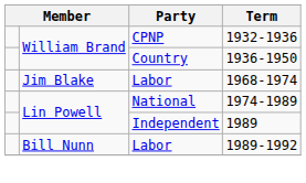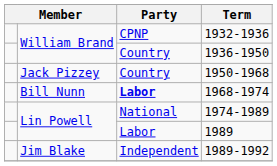+ row: Jack Pizzey | Country | 1950-1968
1968-1974 | column 2: Jim Blake -> Bill Nunn
1968-1974 | Party: normal -> bold
1989 | Party: Independent -> Labor
1989-1992 | column 2: Bill Nunn -> Jim Blake
1989-1992 | Party: Labor -> Independent
